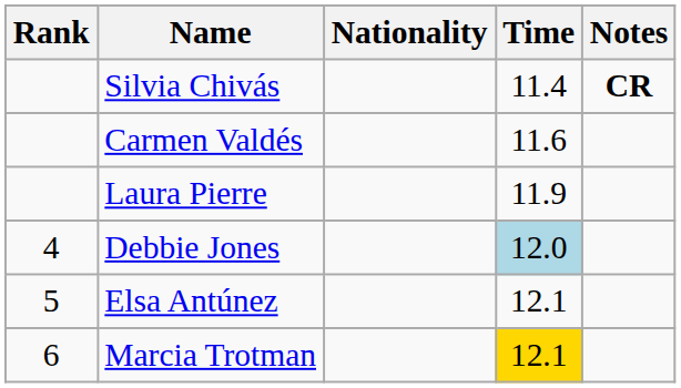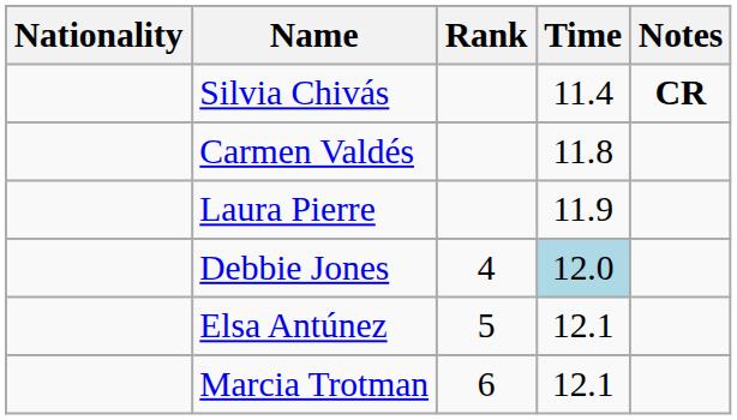columns swapped: Rank <-> Nationality
Carmen Valdés | Time: 11.6 -> 11.8
Marcia Trotman | Time: gold background -> no background
